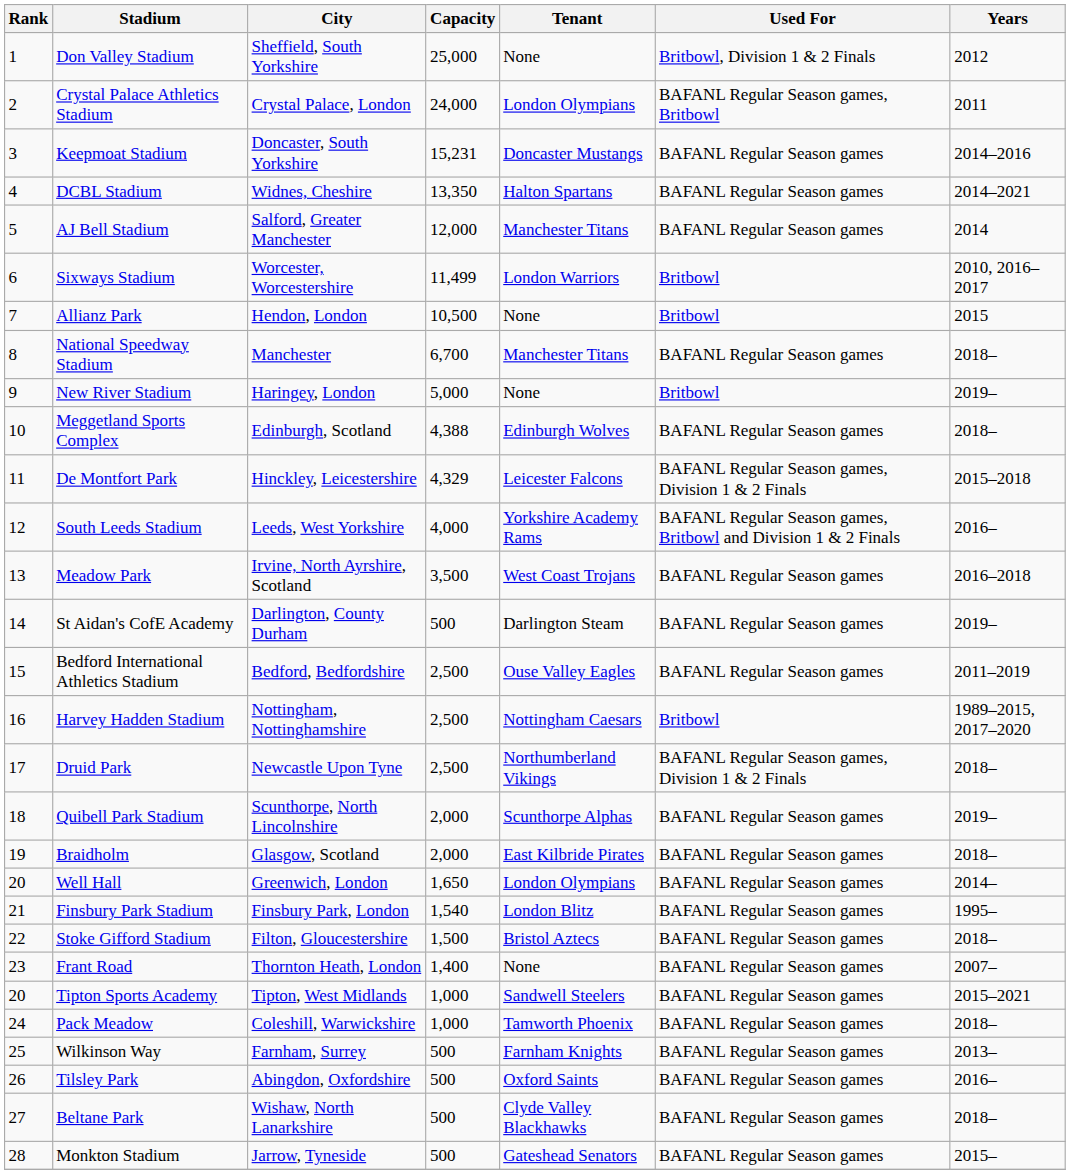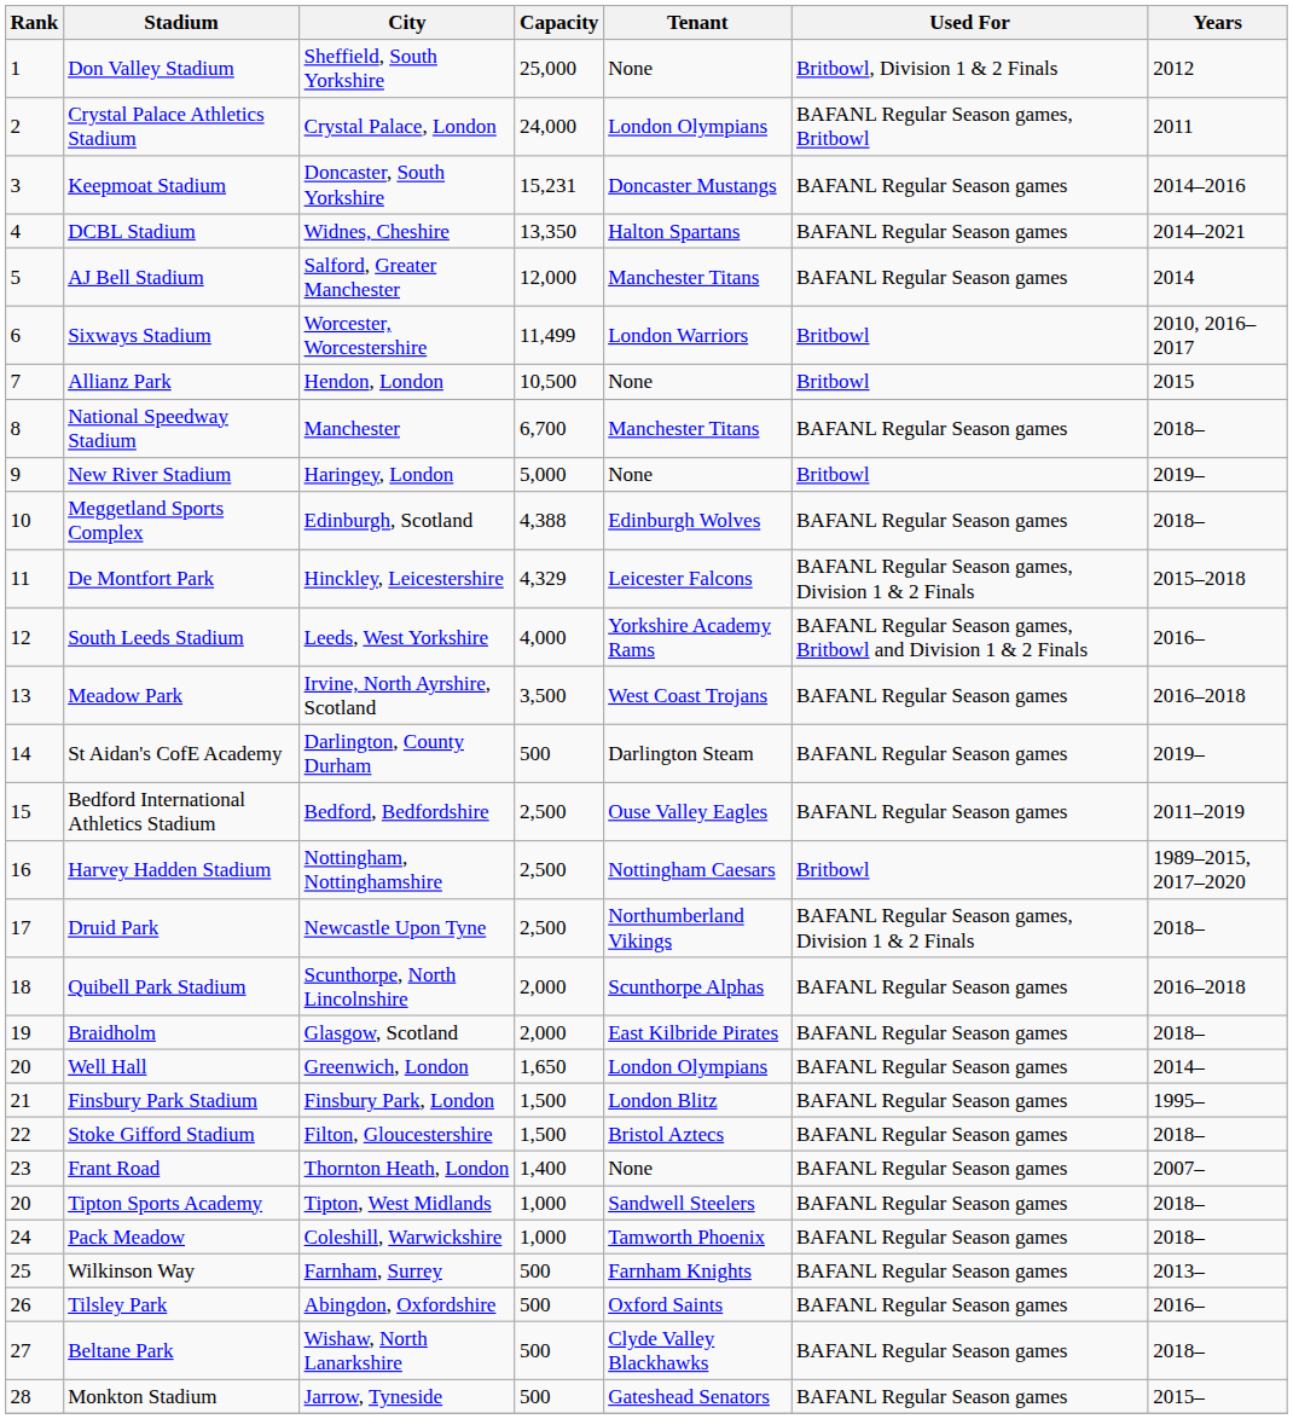Quibell Park Stadium | Years: 2019– -> 2016–2018
Finsbury Park Stadium | Capacity: 1,540 -> 1,500
Tipton Sports Academy | Years: 2015–2021 -> 2018–
